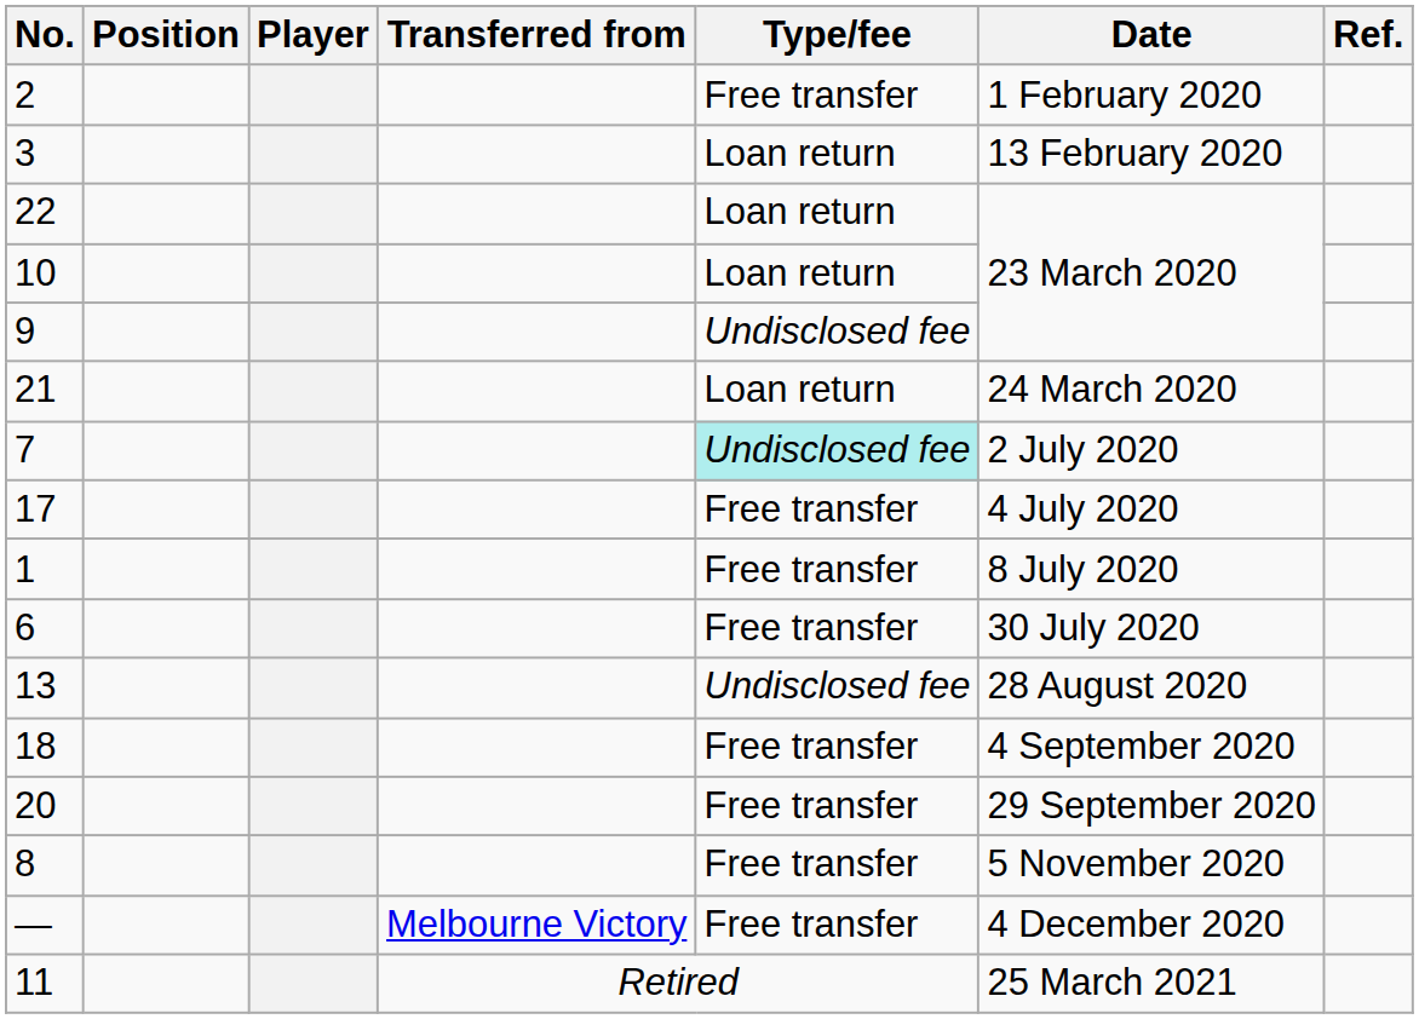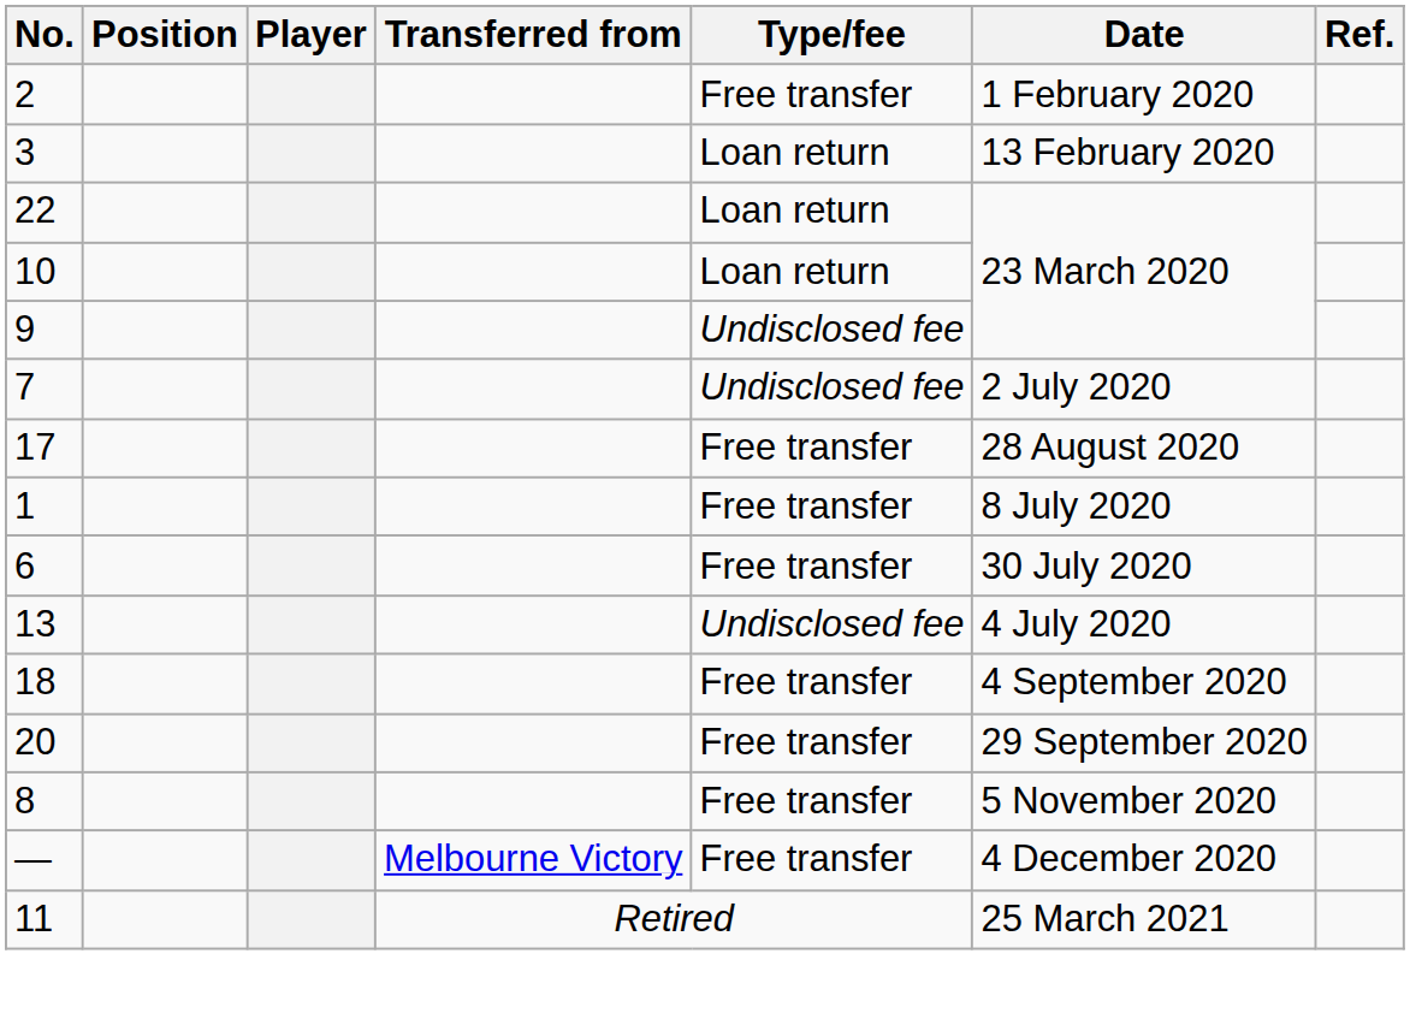- row: 21 | Loan return | 24 March 2020
7 | Type/fee: paleturquoise background -> no background
17 | Date: 4 July 2020 -> 28 August 2020
13 | Date: 28 August 2020 -> 4 July 2020
